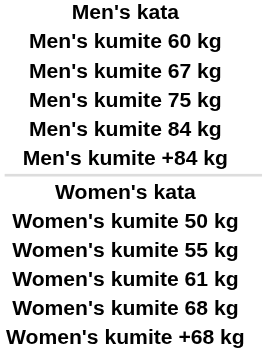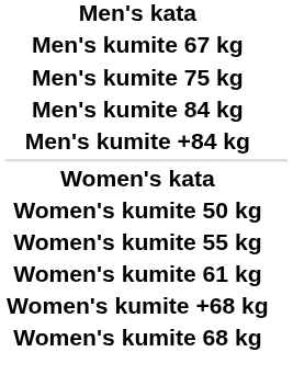- row: Men's kumite 60 kg
rows swapped: Women's kumite 68 kg <-> Women's kumite +68 kg
